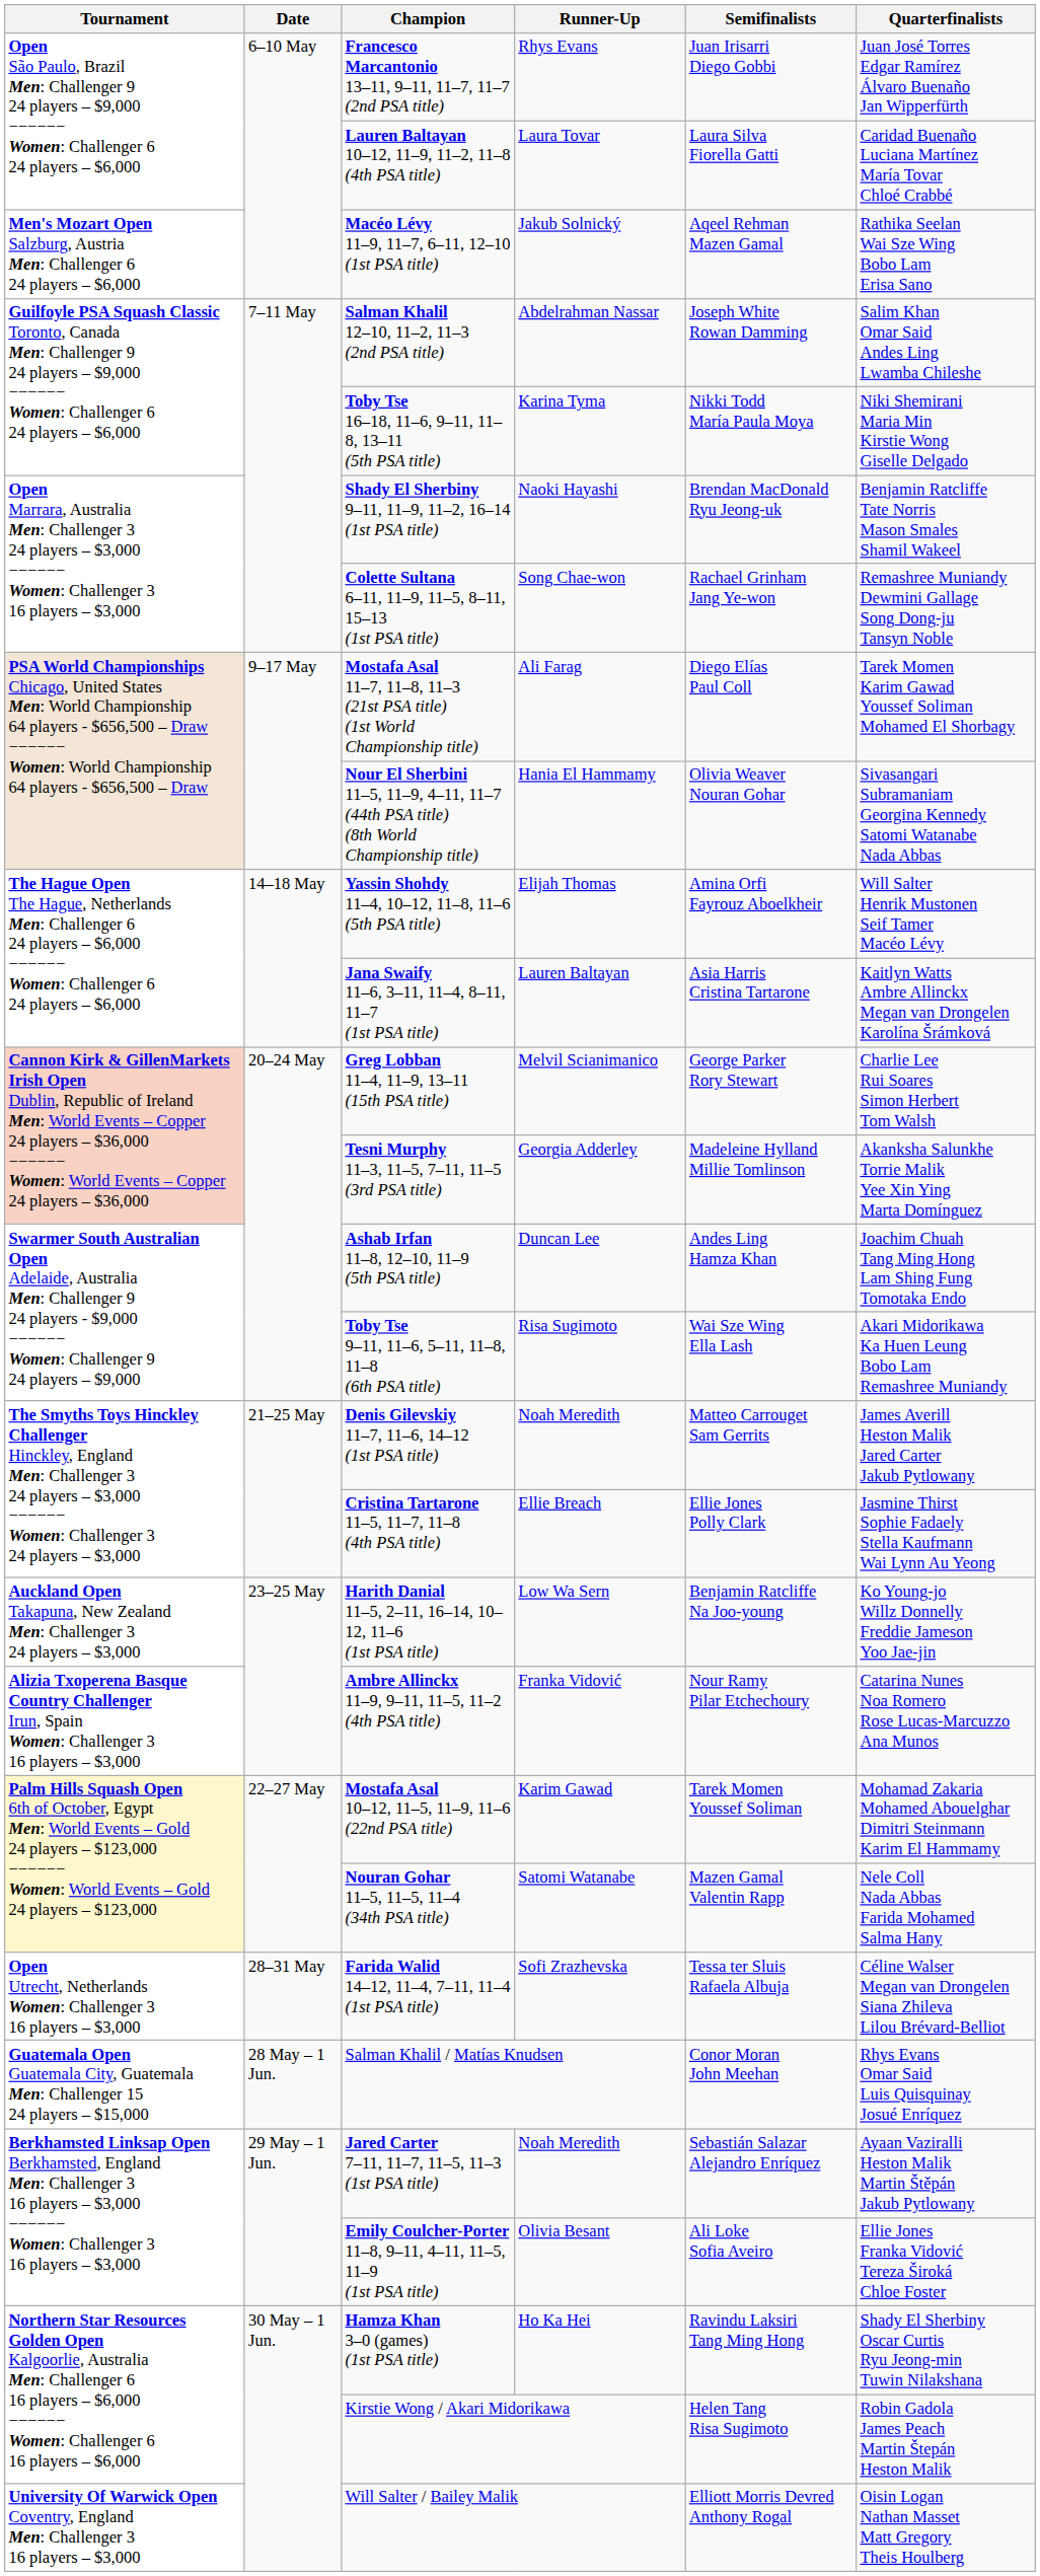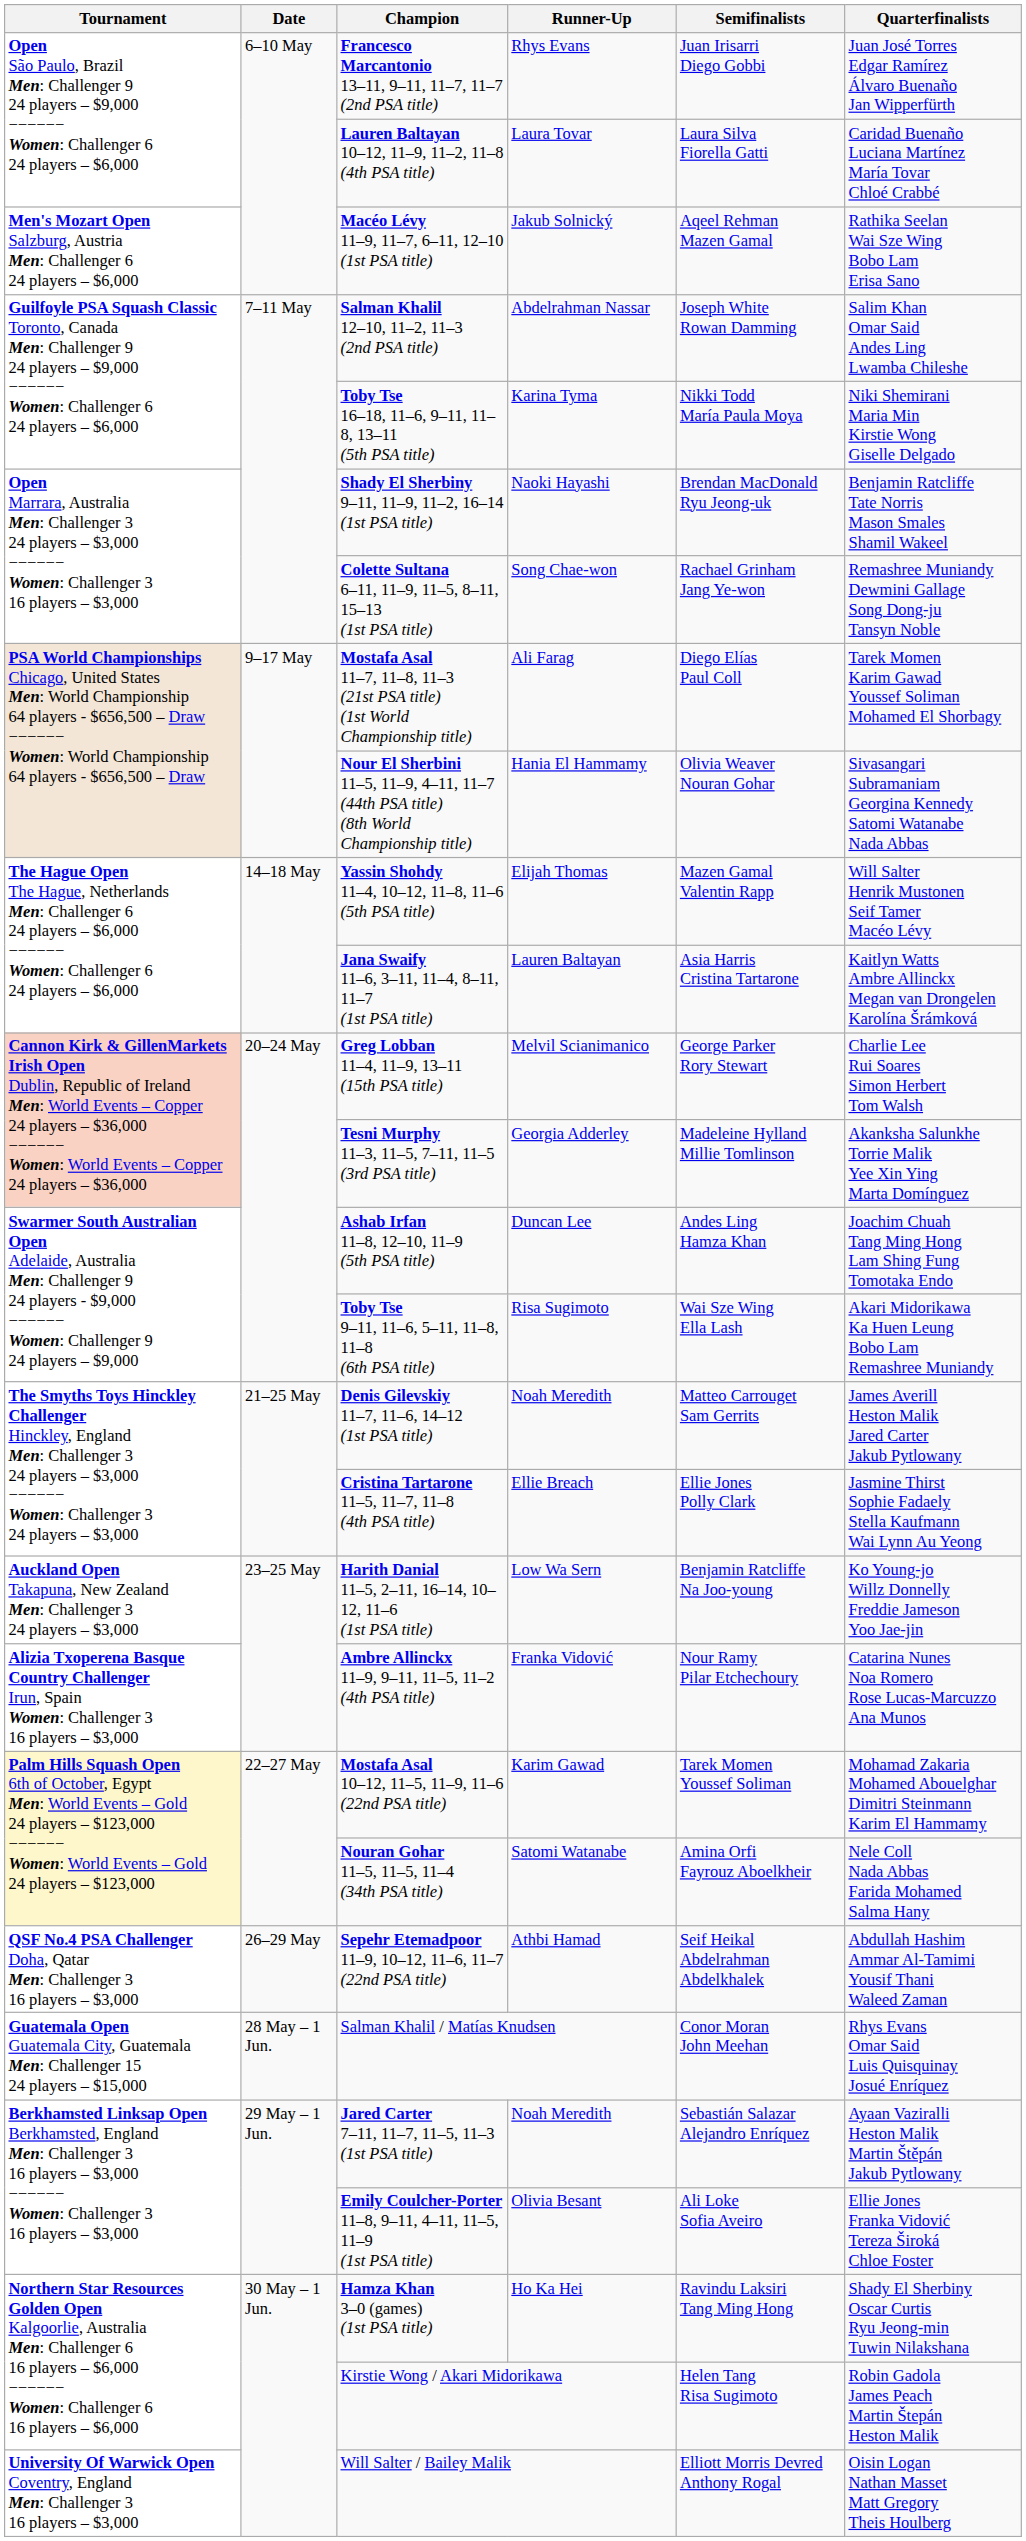Yassin Shohdy 11–4, 10–12, 11–8, 11–6 (5th PSA title) | Semifinalists: Amina Orfi Fayrouz Aboelkheir -> Mazen Gamal Valentin Rapp
Nouran Gohar 11–5, 11–5, 11–4 (34th PSA title) | Semifinalists: Mazen Gamal Valentin Rapp -> Amina Orfi Fayrouz Aboelkheir
+ row: QSF No.4 PSA Challenger Doha, Qatar Men: Challenger 3 16 players – $3,000 | 26–29 May | Sepehr Etemadpoor 11–9, 10–12, 11–6, 11–7 (22nd PSA title) | Athbi Hamad | Seif Heikal Abdelrahman Abdelkhalek | Abdullah Hashim Ammar Al-Tamimi Yousif Thani Waleed Zaman
- row: Open Utrecht, Netherlands Women: Challenger 3 16 players – $3,000 | 28–31 May | Farida Walid 14–12, 11–4, 7–11, 11–4 (1st PSA title) | Sofi Zrazhevska | Tessa ter Sluis Rafaela Albuja | Céline Walser Megan van Drongelen Siana Zhileva Lilou Brévard-Belliot
